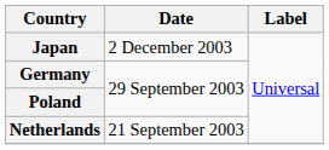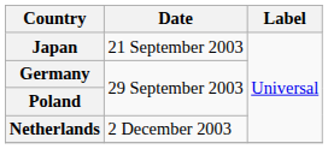Japan | Date: 2 December 2003 -> 21 September 2003
Netherlands | Date: 21 September 2003 -> 2 December 2003
